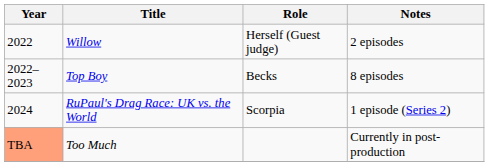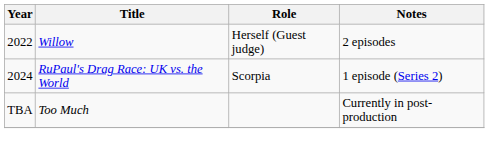- row: 2022–2023 | Top Boy | Becks | 8 episodes
Too Much | Year: lightsalmon background -> no background
